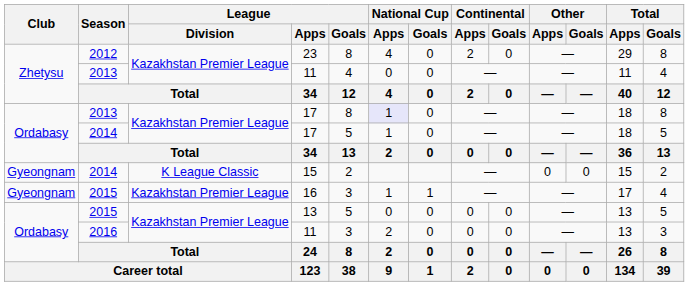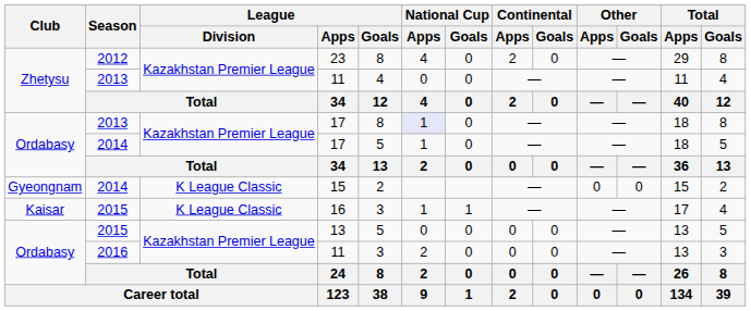16 | Club: Gyeongnam -> Kaisar
16 | League / Division: Kazakhstan Premier League -> K League Classic
